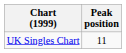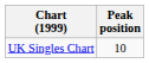UK Singles Chart | Peak position: 11 -> 10
